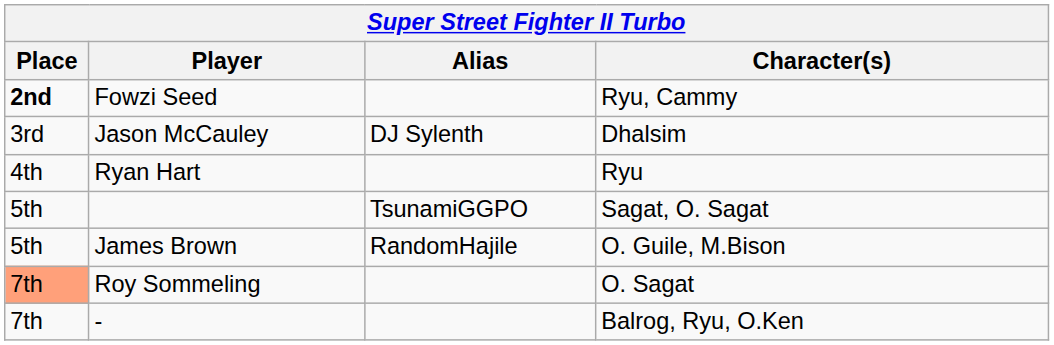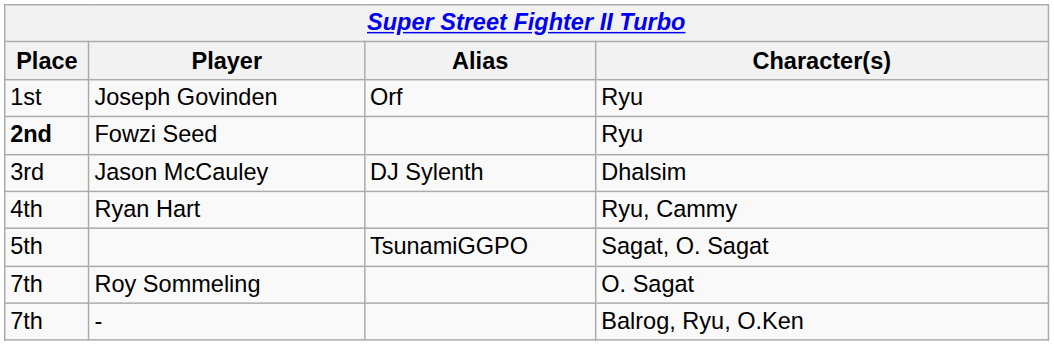+ row: 1st | Joseph Govinden | Orf | Ryu
Fowzi Seed | Character(s): Ryu, Cammy -> Ryu
Ryan Hart | Character(s): Ryu -> Ryu, Cammy
- row: 5th | James Brown | RandomHajile | O. Guile, M.Bison
Roy Sommeling | Place: lightsalmon background -> no background
